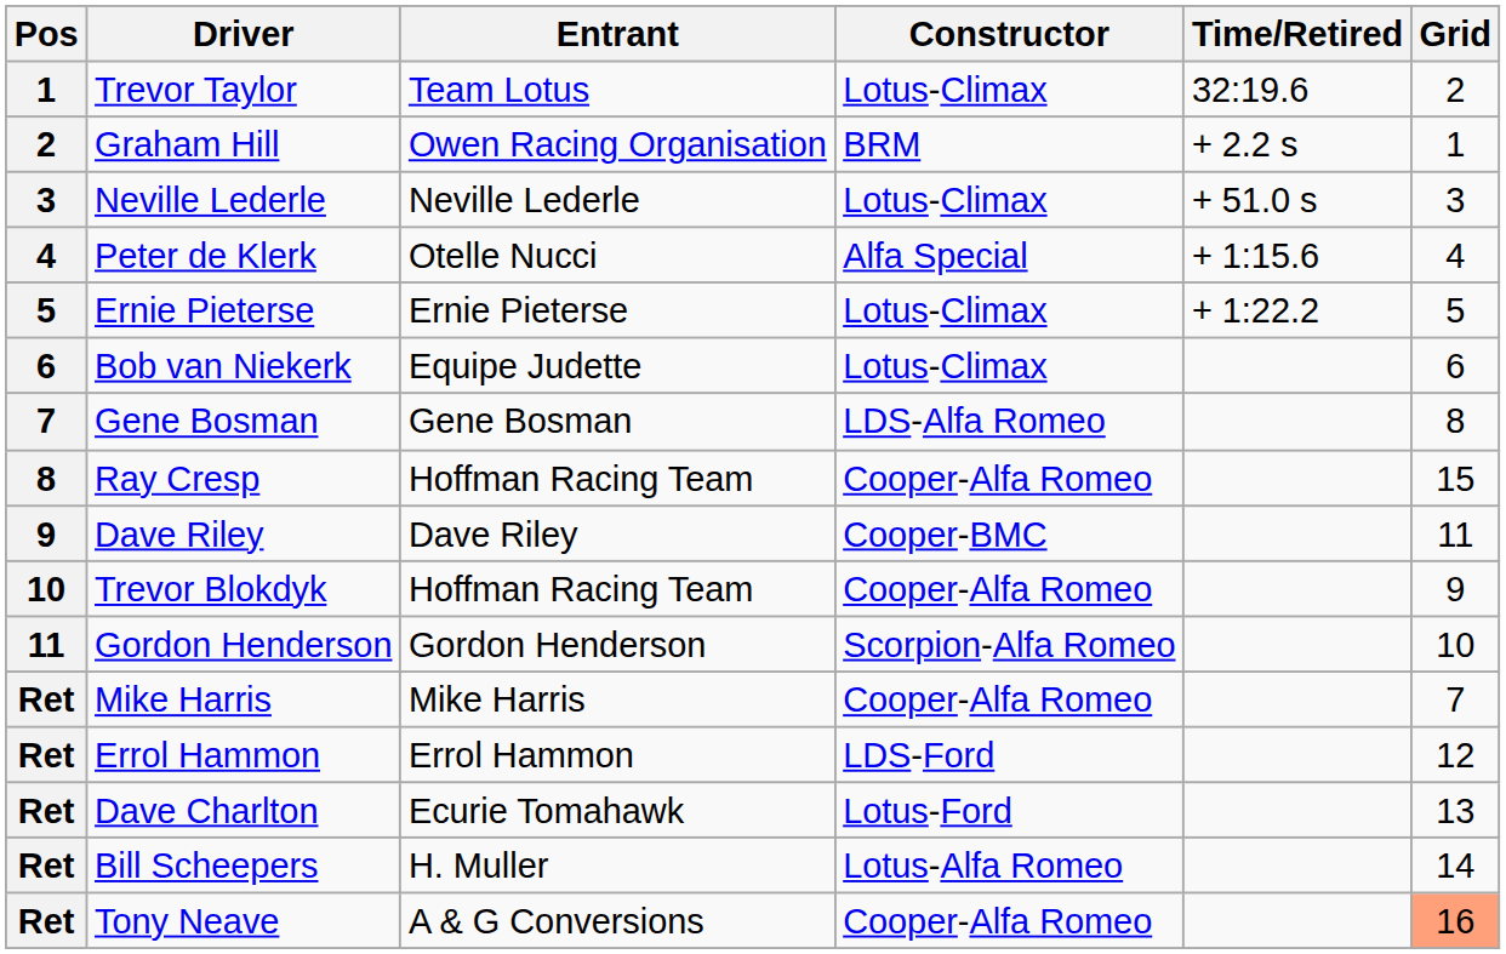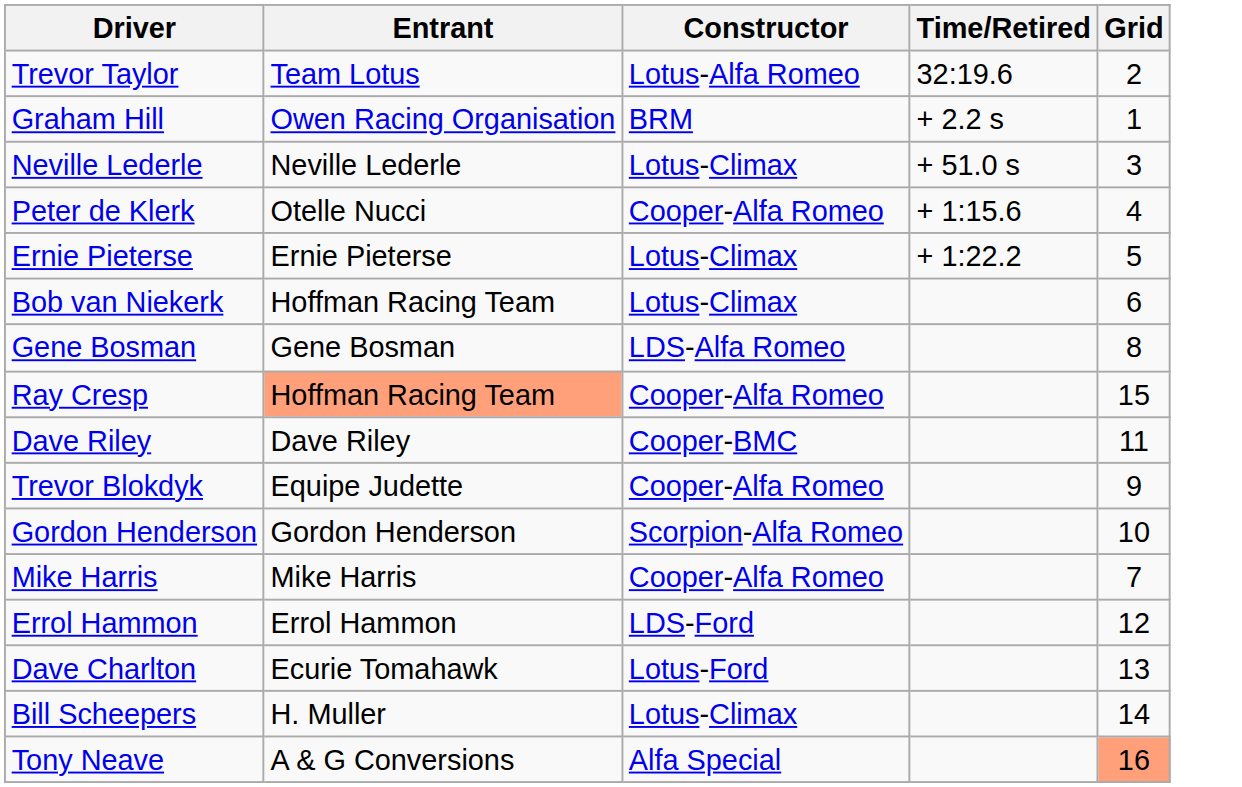- column: Pos | 1 | 2 | 3 | 4 | 5 | 6 | 7 | 8 | 9 | 10 | 11 | Ret | Ret | Ret | Ret | Ret
Trevor Taylor | Constructor: Lotus-Climax -> Lotus-Alfa Romeo
Peter de Klerk | Constructor: Alfa Special -> Cooper-Alfa Romeo
Bob van Niekerk | Entrant: Equipe Judette -> Hoffman Racing Team
Ray Cresp | Entrant: no background -> lightsalmon background
Trevor Blokdyk | Entrant: Hoffman Racing Team -> Equipe Judette
Bill Scheepers | Constructor: Lotus-Alfa Romeo -> Lotus-Climax
Tony Neave | Constructor: Cooper-Alfa Romeo -> Alfa Special
